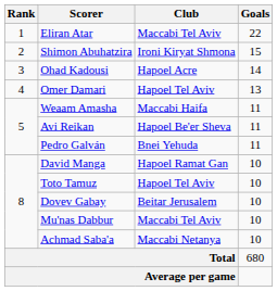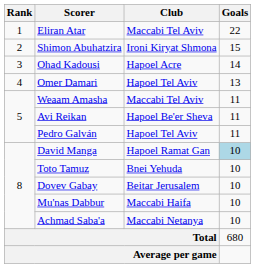Weaam Amasha | Club: Maccabi Haifa -> Maccabi Tel Aviv
Pedro Galván | Club: Bnei Yehuda -> Hapoel Tel Aviv
David Manga | Goals: no background -> lightblue background
Toto Tamuz | Club: Hapoel Tel Aviv -> Bnei Yehuda
Mu'nas Dabbur | Club: Maccabi Tel Aviv -> Maccabi Haifa
